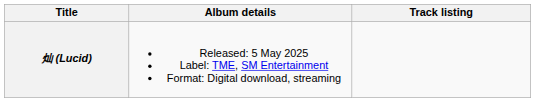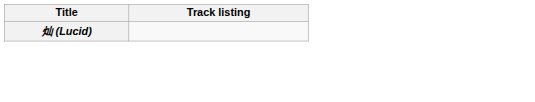- column: Album details | Released: 5 May 2025 Label: TME, SM Entertainment Format: Digital download, streaming
